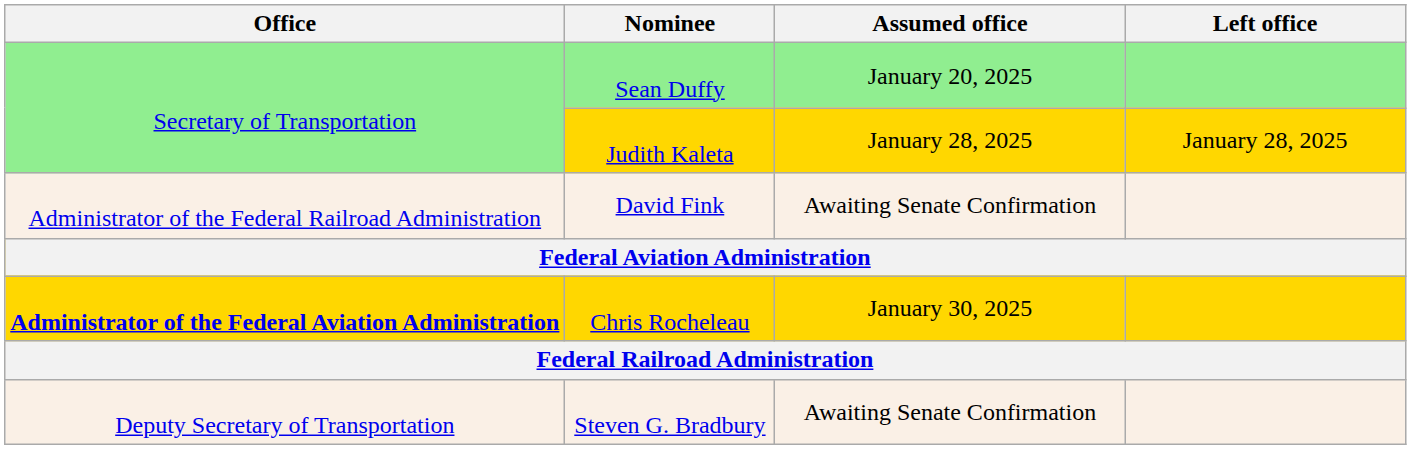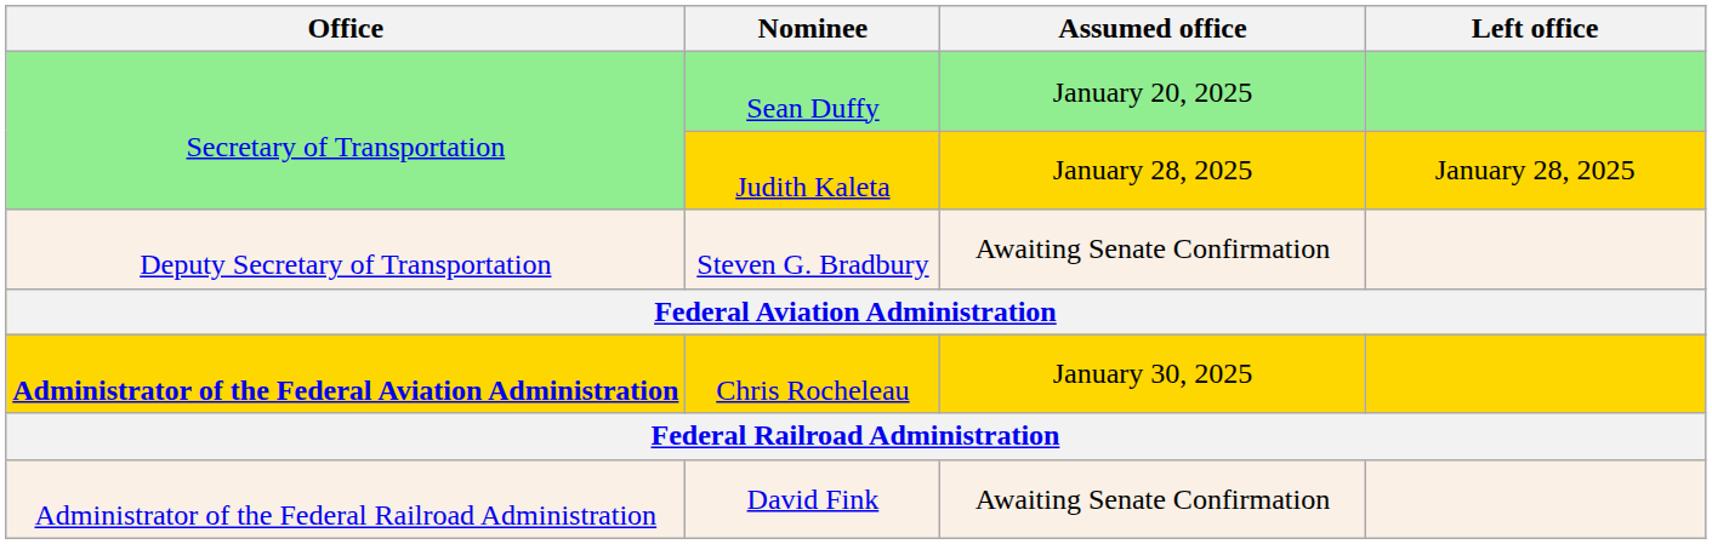rows swapped: Steven G. Bradbury <-> David Fink
